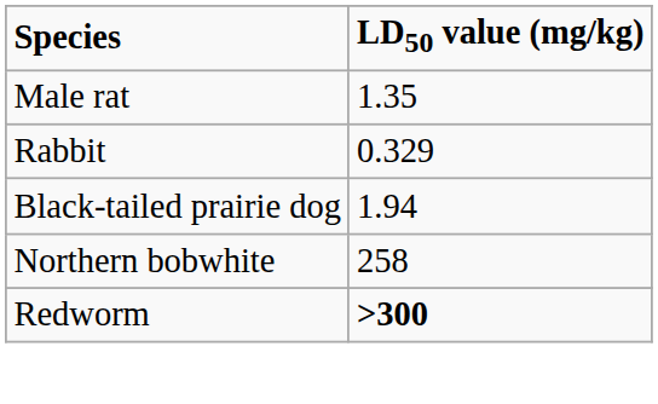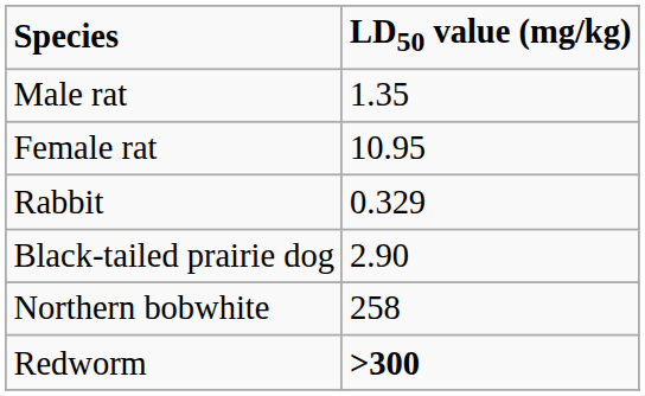+ row: Female rat | 10.95
Black-tailed prairie dog | LD50 value (mg/kg): 1.94 -> 2.90
